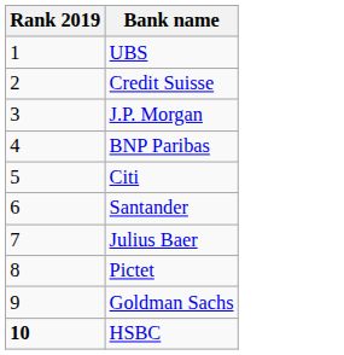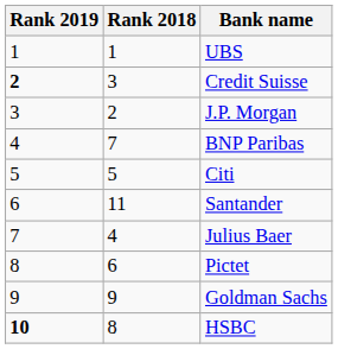+ column: Rank 2018 | 1 | 3 | 2 | 7 | 5 | 11 | 4 | 6 | 9 | 8
Credit Suisse | Rank 2019: normal -> bold
